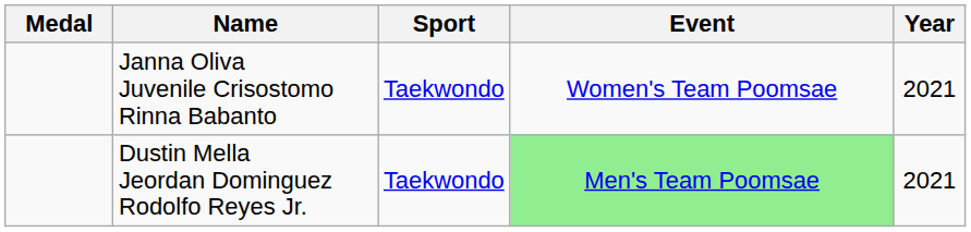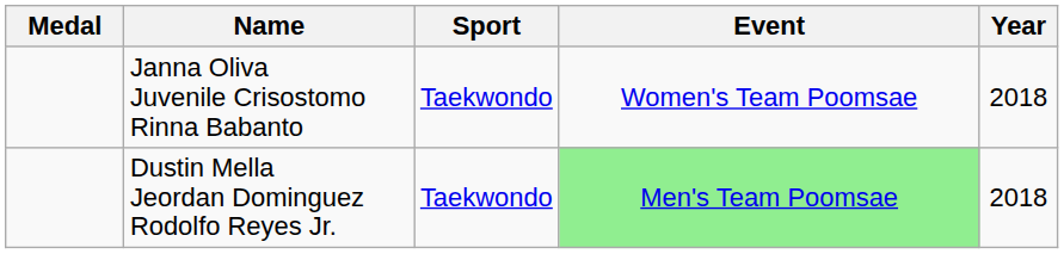Janna Oliva Juvenile Crisostomo Rinna Babanto | Year: 2021 -> 2018
Dustin Mella Jeordan Dominguez Rodolfo Reyes Jr. | Year: 2021 -> 2018
